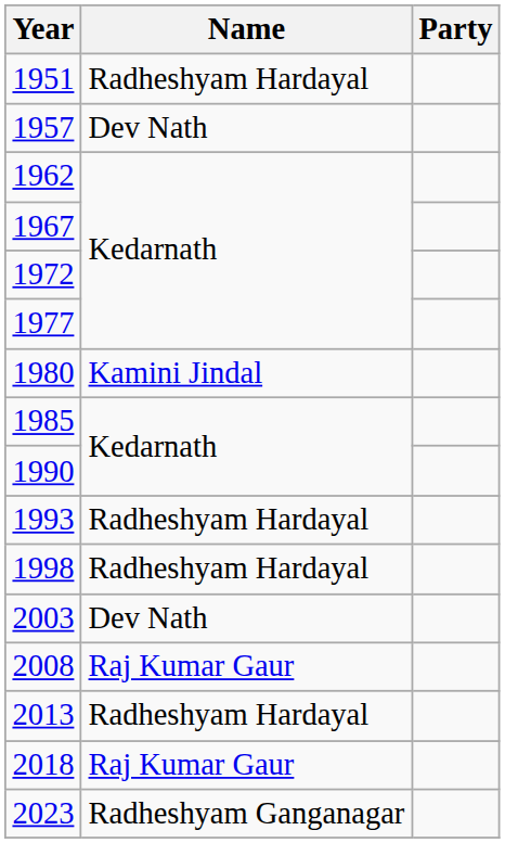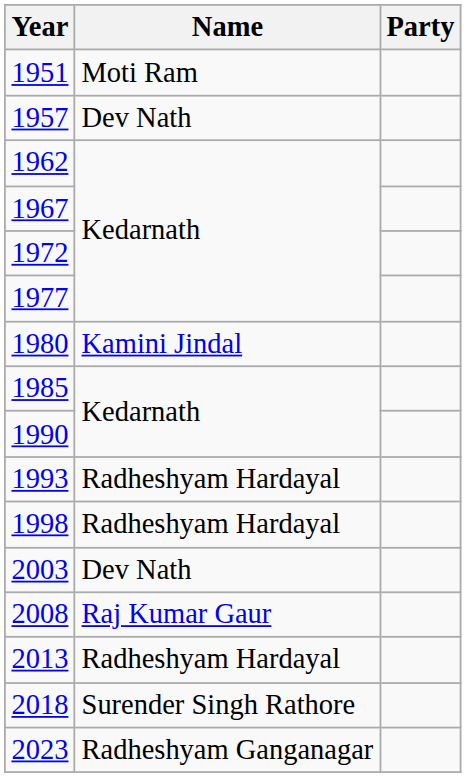1951 | Name: Radheshyam Hardayal -> Moti Ram
2018 | Name: Raj Kumar Gaur -> Surender Singh Rathore
